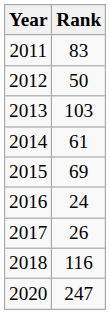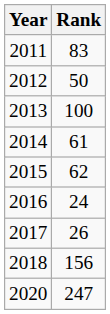2013 | Rank: 103 -> 100
2015 | Rank: 69 -> 62
2018 | Rank: 116 -> 156
